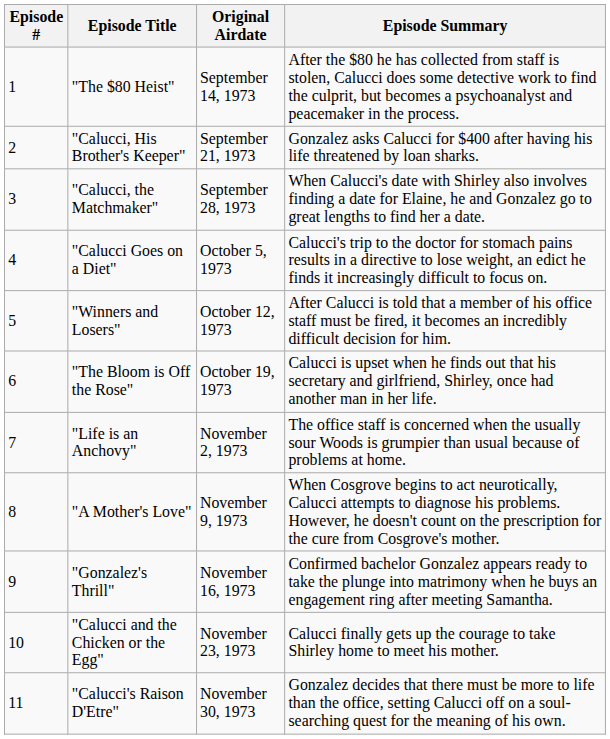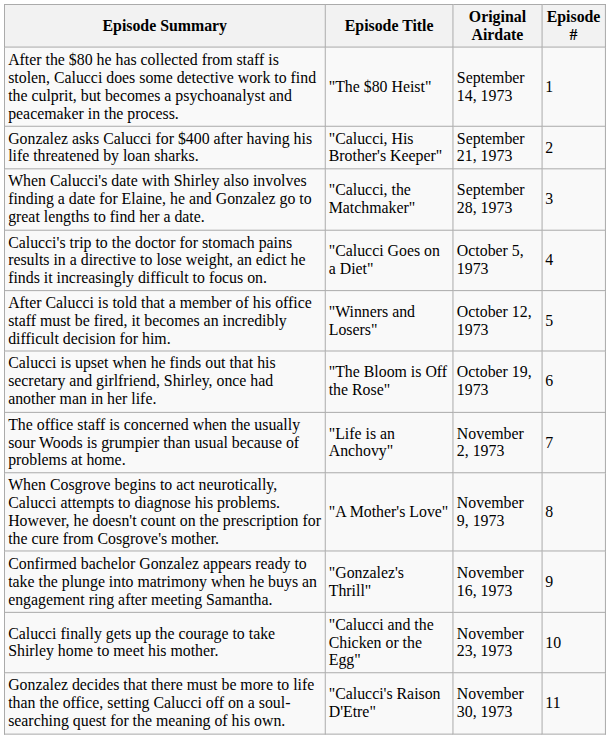columns swapped: Episode # <-> Episode Summary
